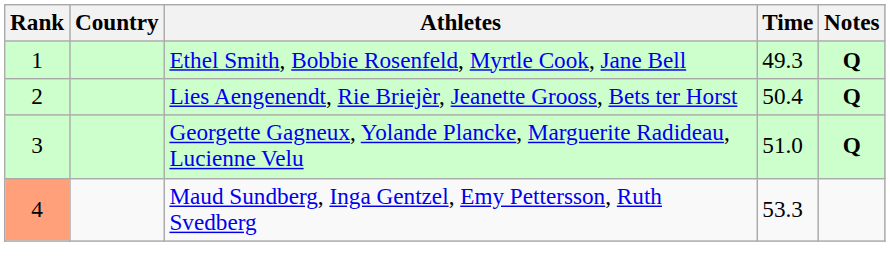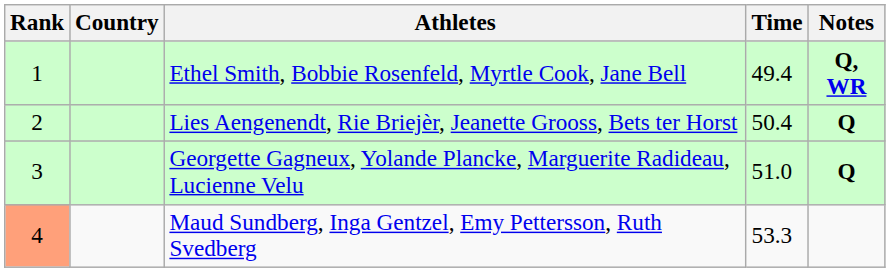Ethel Smith, Bobbie Rosenfeld, Myrtle Cook, Jane Bell | Time: 49.3 -> 49.4
Ethel Smith, Bobbie Rosenfeld, Myrtle Cook, Jane Bell | Notes: Q -> Q, WR
